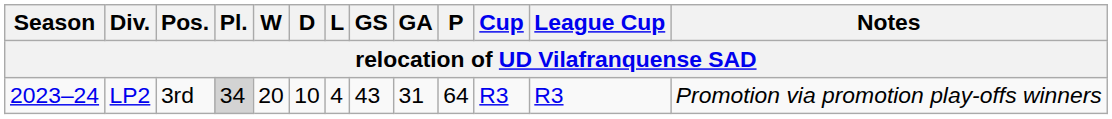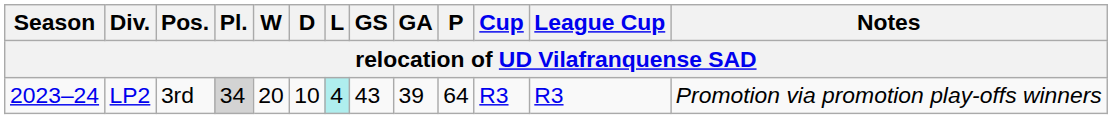LP2 | L: no background -> paleturquoise background
LP2 | GA: 31 -> 39
